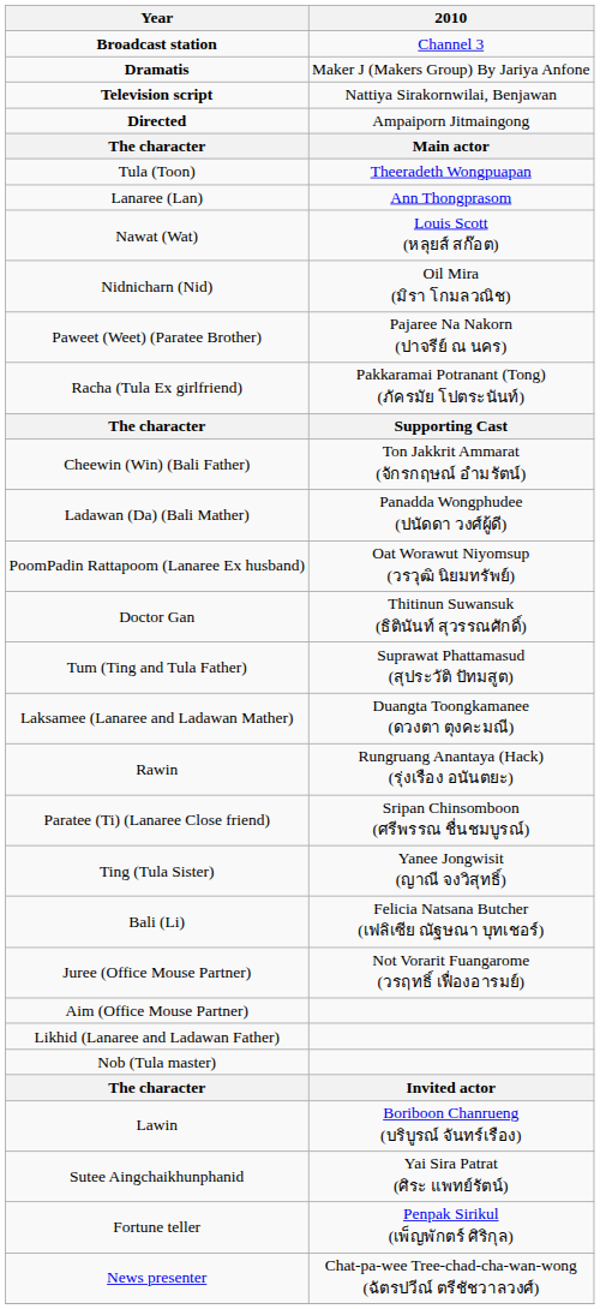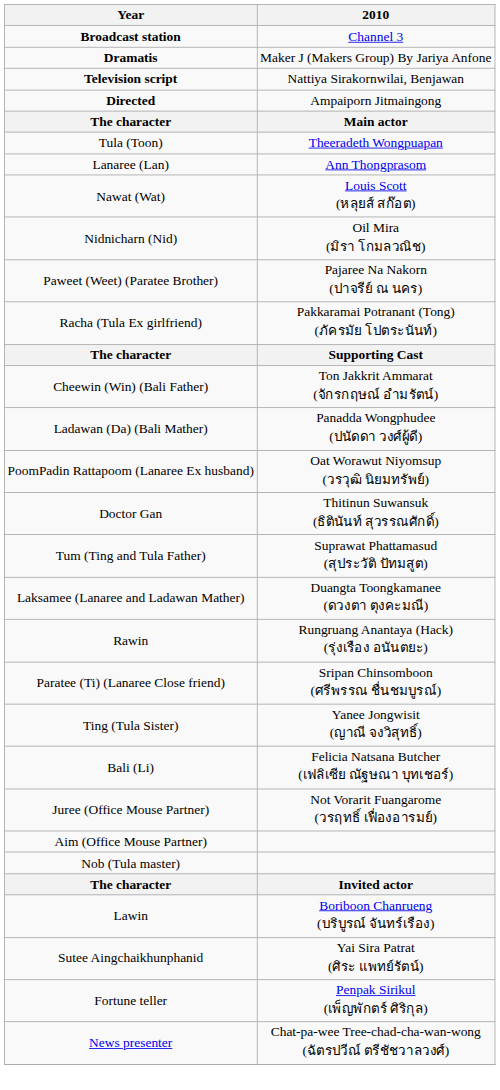- row: Likhid (Lanaree and Ladawan Father)
